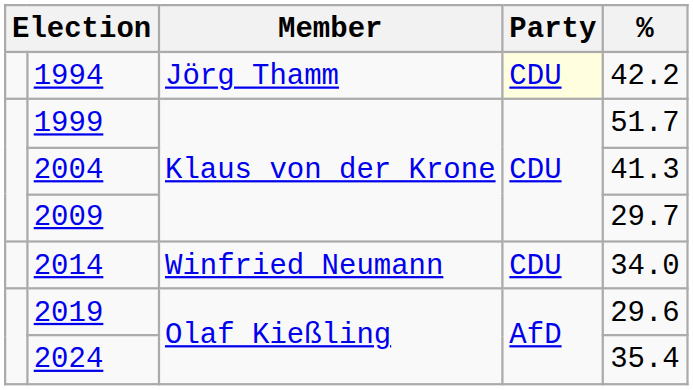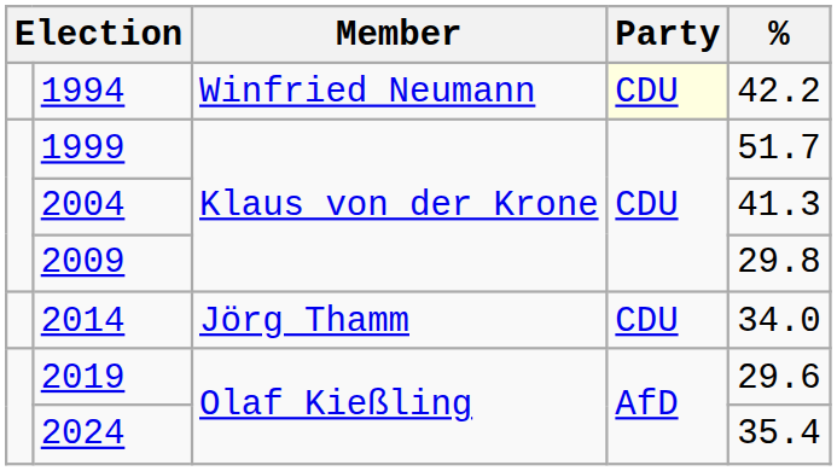1994 | Member: Jörg Thamm -> Winfried Neumann
2009 | %: 29.7 -> 29.8
2014 | Member: Winfried Neumann -> Jörg Thamm
